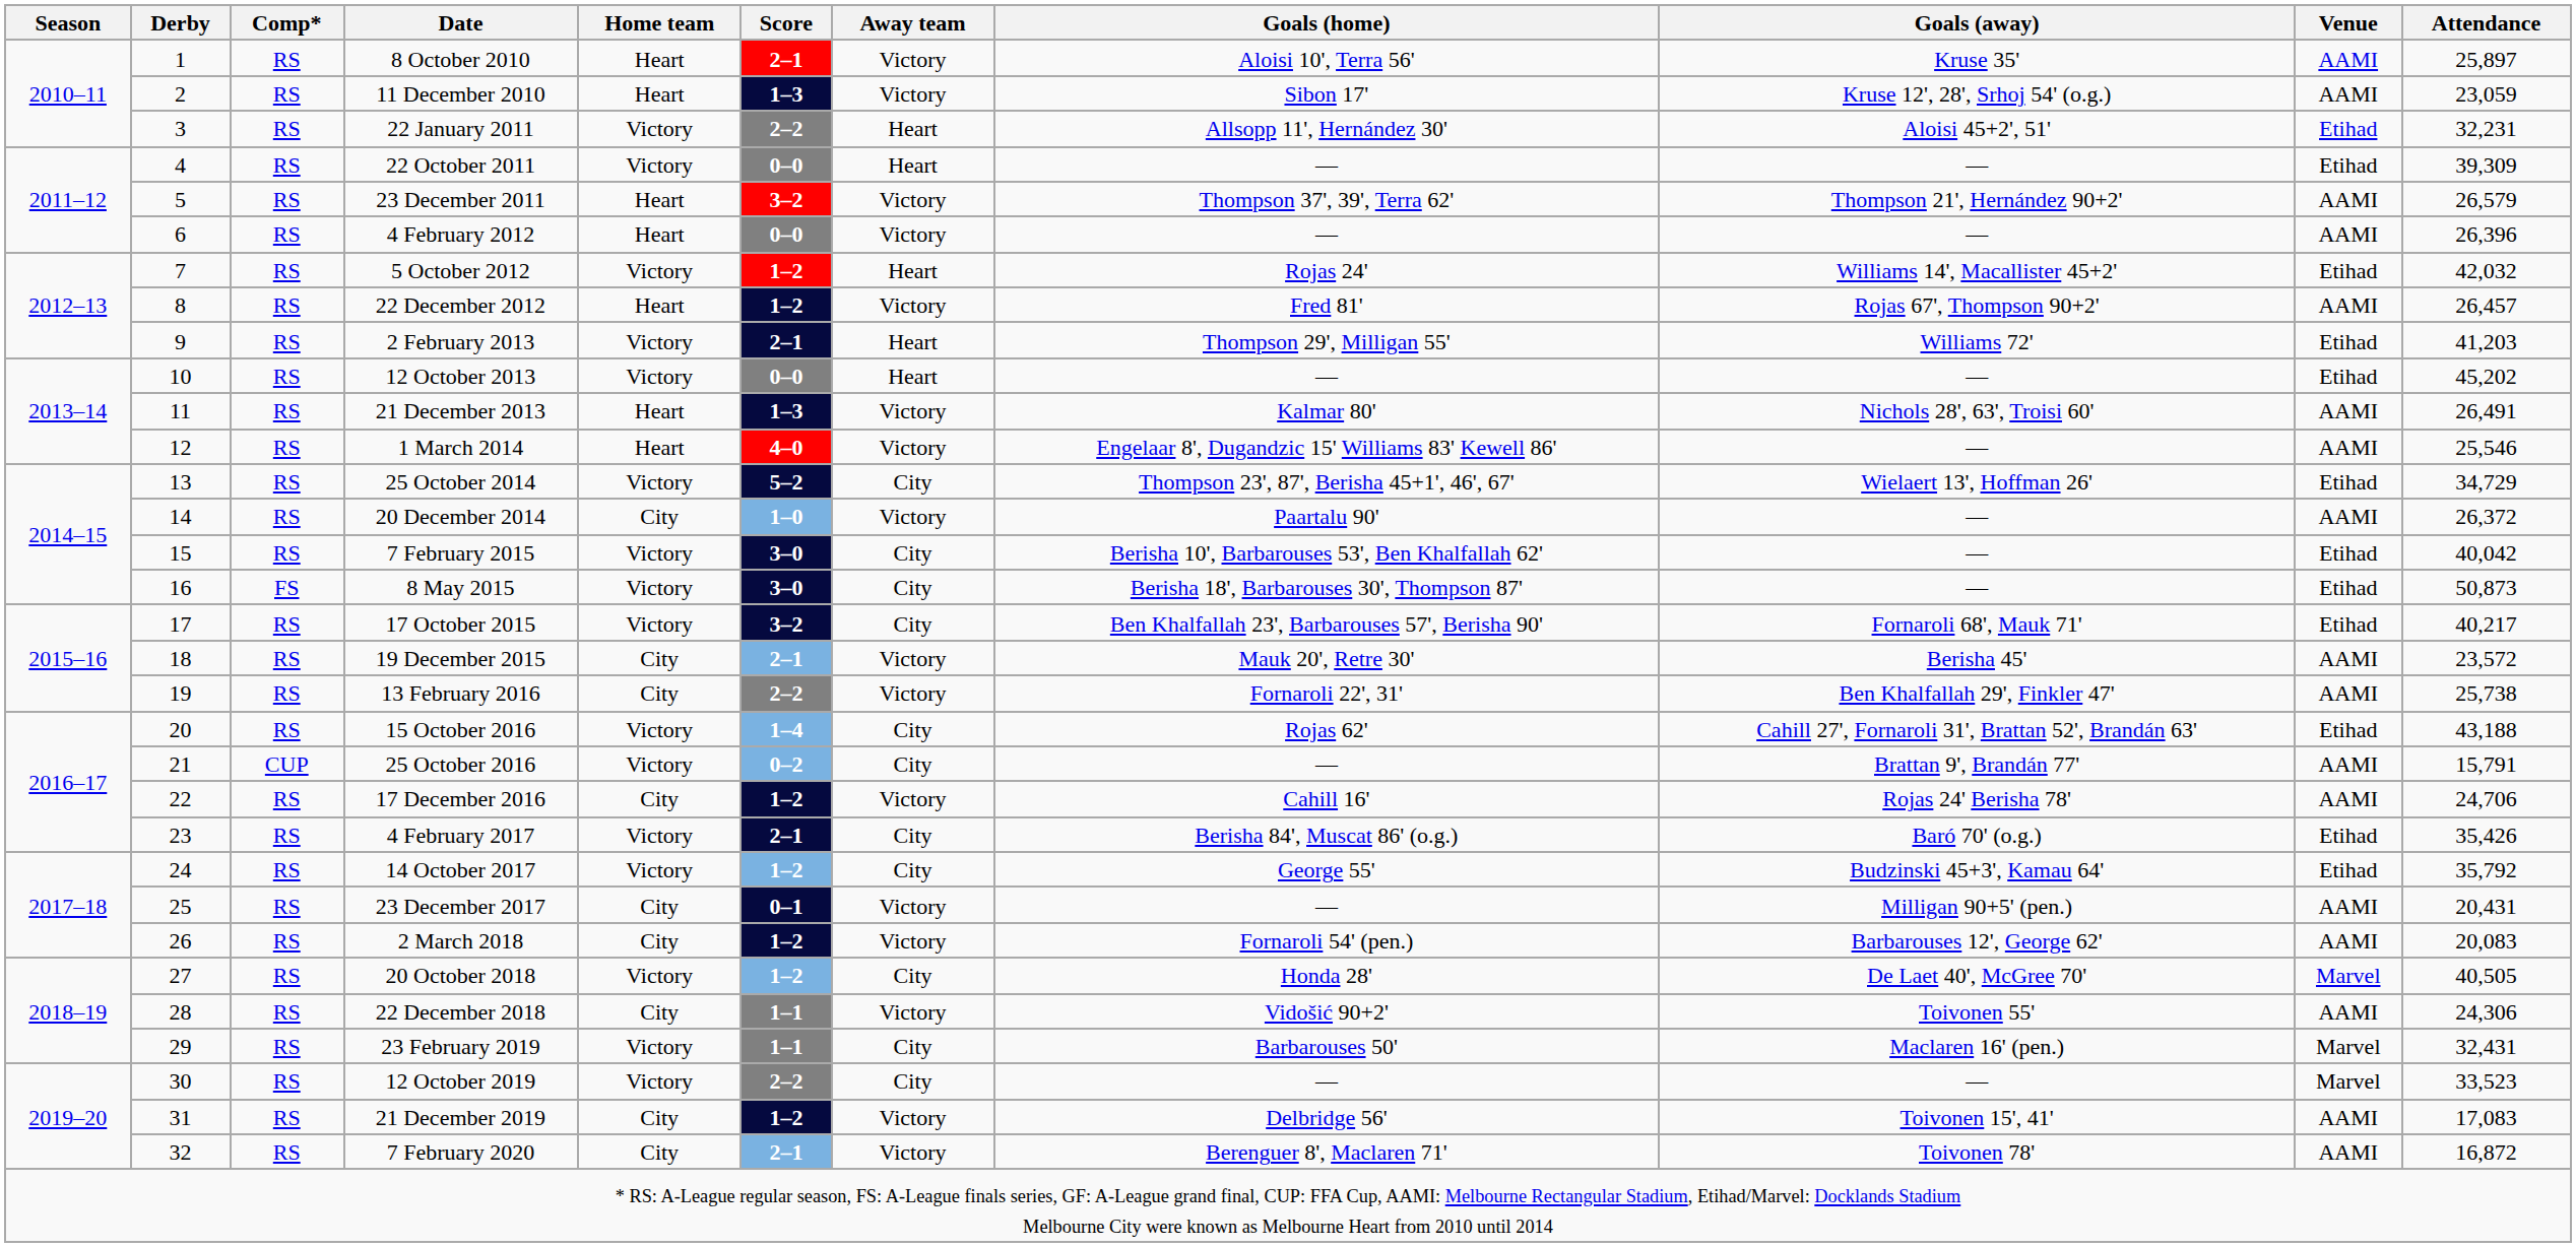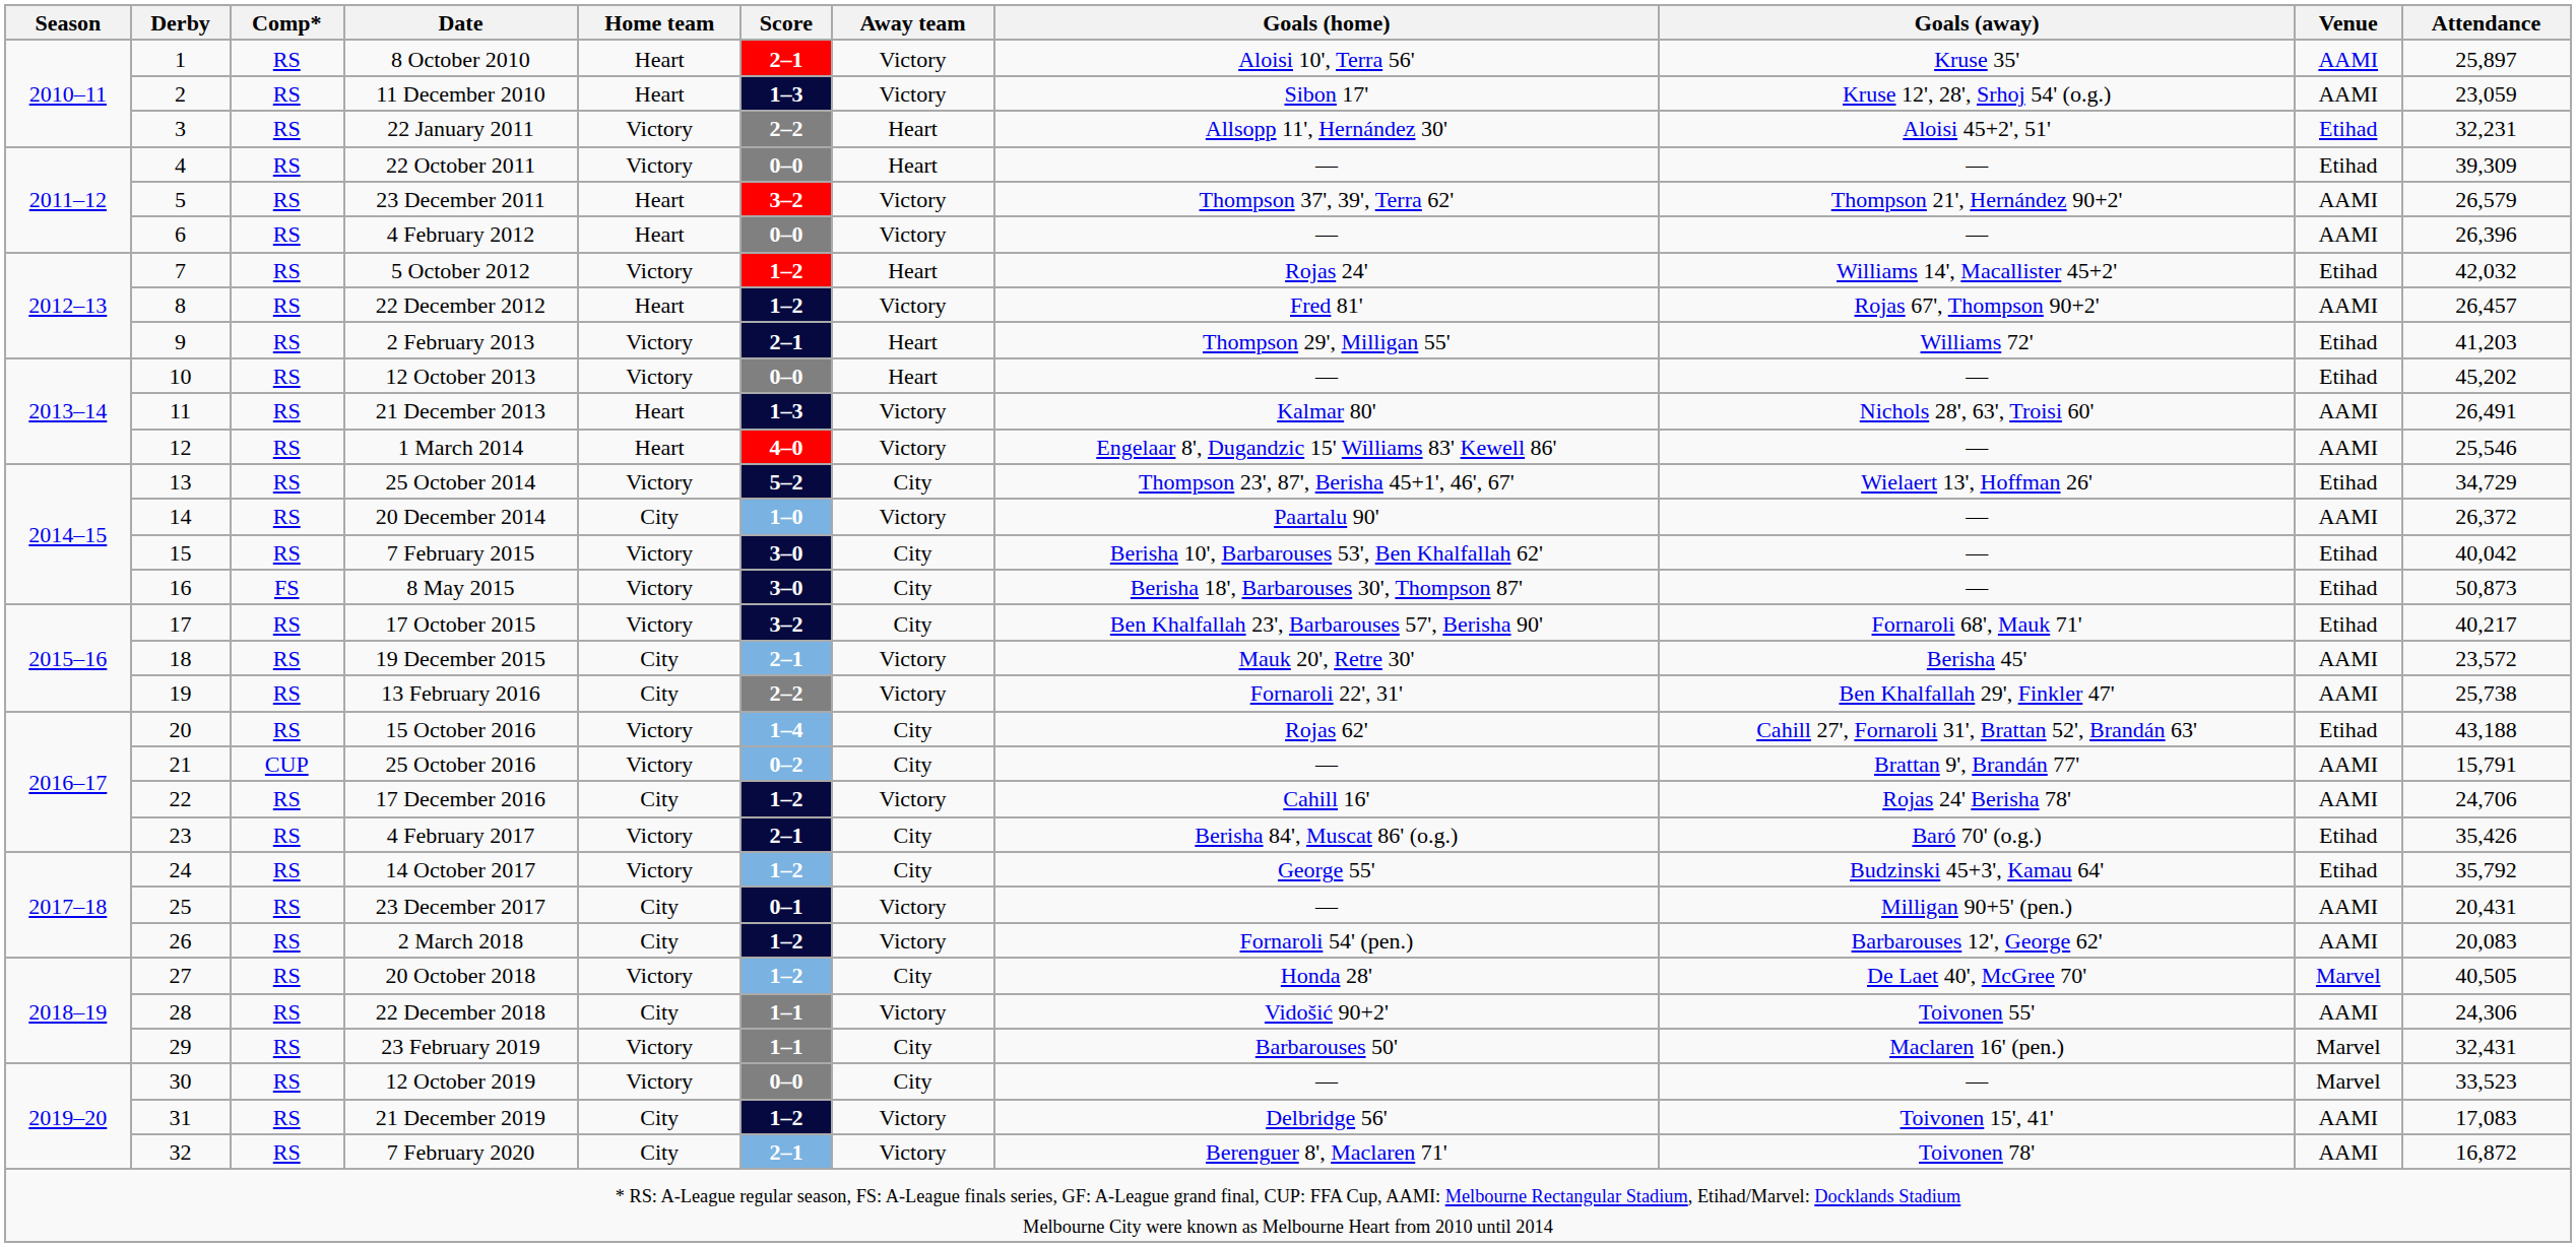12 October 2019 | Score: 2–2 -> 0–0
